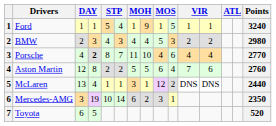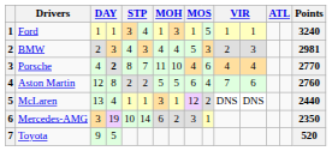Ford | column 5: 5 -> 3
Ford | column 8: 9 -> 3
BMW | column 12: 2 -> 3
BMW | Points: 2980 -> 2981
Toyota | column 3: 6 -> 9
